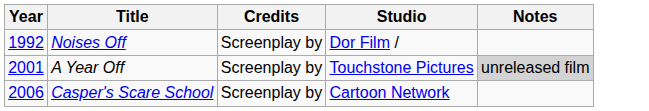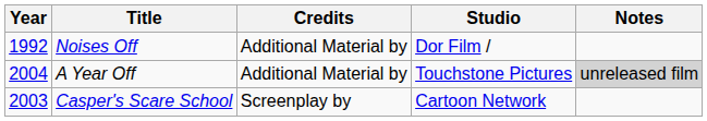Noises Off | Credits: Screenplay by -> Additional Material by
A Year Off | Year: 2001 -> 2004
A Year Off | Credits: Screenplay by -> Additional Material by
Casper's Scare School | Year: 2006 -> 2003
